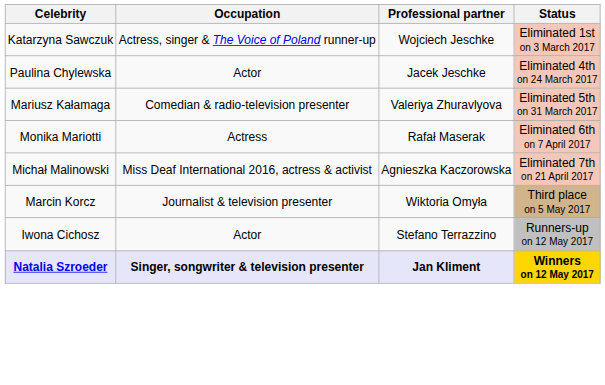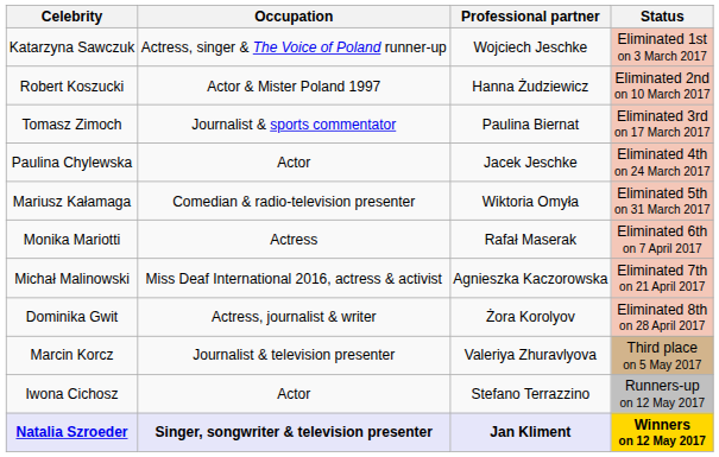+ row: Robert Koszucki | Actor & Mister Poland 1997 | Hanna Żudziewicz | Eliminated 2nd on 10 March 2017
+ row: Tomasz Zimoch | Journalist & sports commentator | Paulina Biernat | Eliminated 3rd on 17 March 2017
Mariusz Kałamaga | Professional partner: Valeriya Zhuravlyova -> Wiktoria Omyła
+ row: Dominika Gwit | Actress, journalist & writer | Żora Korolyov | Eliminated 8th on 28 April 2017
Marcin Korcz | Professional partner: Wiktoria Omyła -> Valeriya Zhuravlyova
